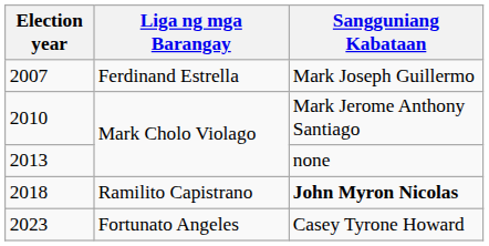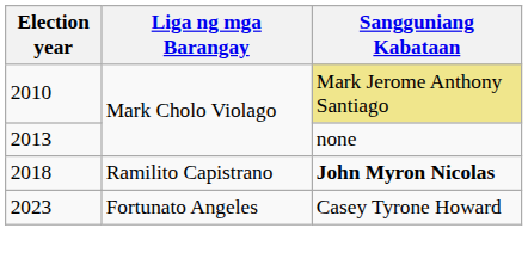- row: 2007 | Ferdinand Estrella | Mark Joseph Guillermo
2010 | Sangguniang Kabataan: no background -> khaki background
